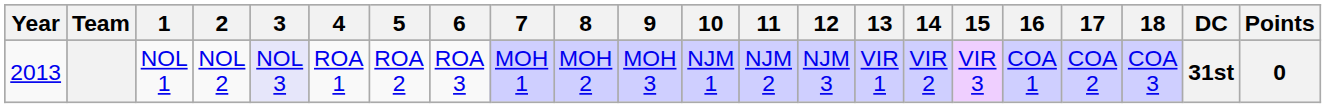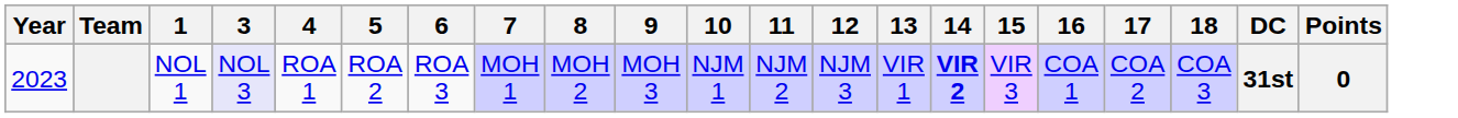- column: 2 | NOL 2
NOL 1 | Year: 2013 -> 2023
NOL 1 | 14: normal -> bold
